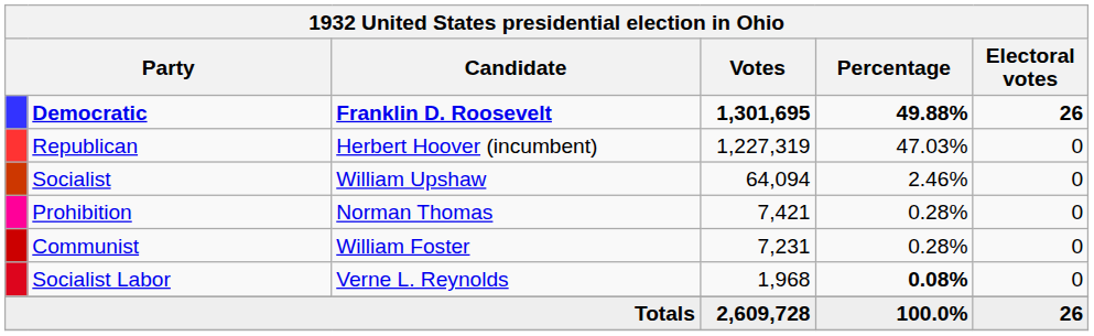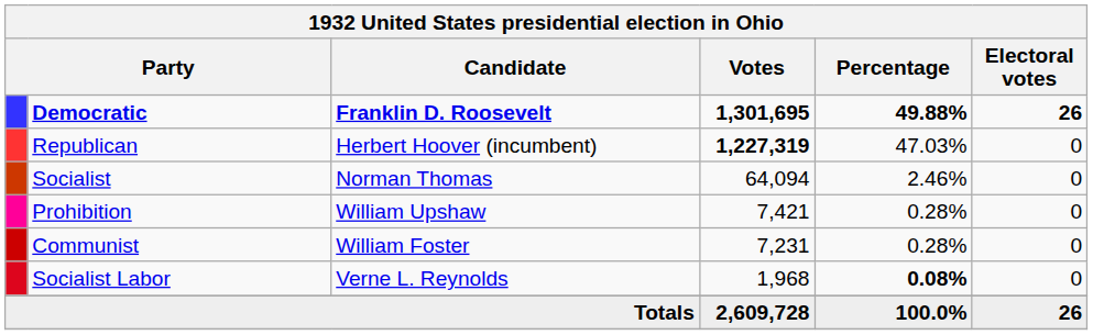Republican | Votes: normal -> bold
Socialist | Candidate: William Upshaw -> Norman Thomas
Prohibition | Candidate: Norman Thomas -> William Upshaw
